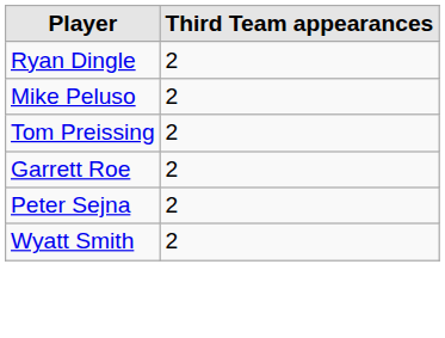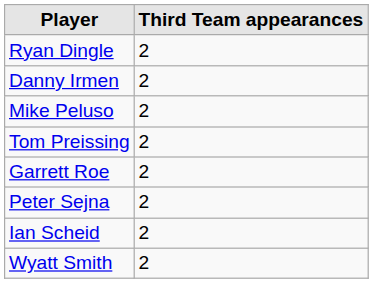+ row: Danny Irmen | 2
+ row: Ian Scheid | 2
